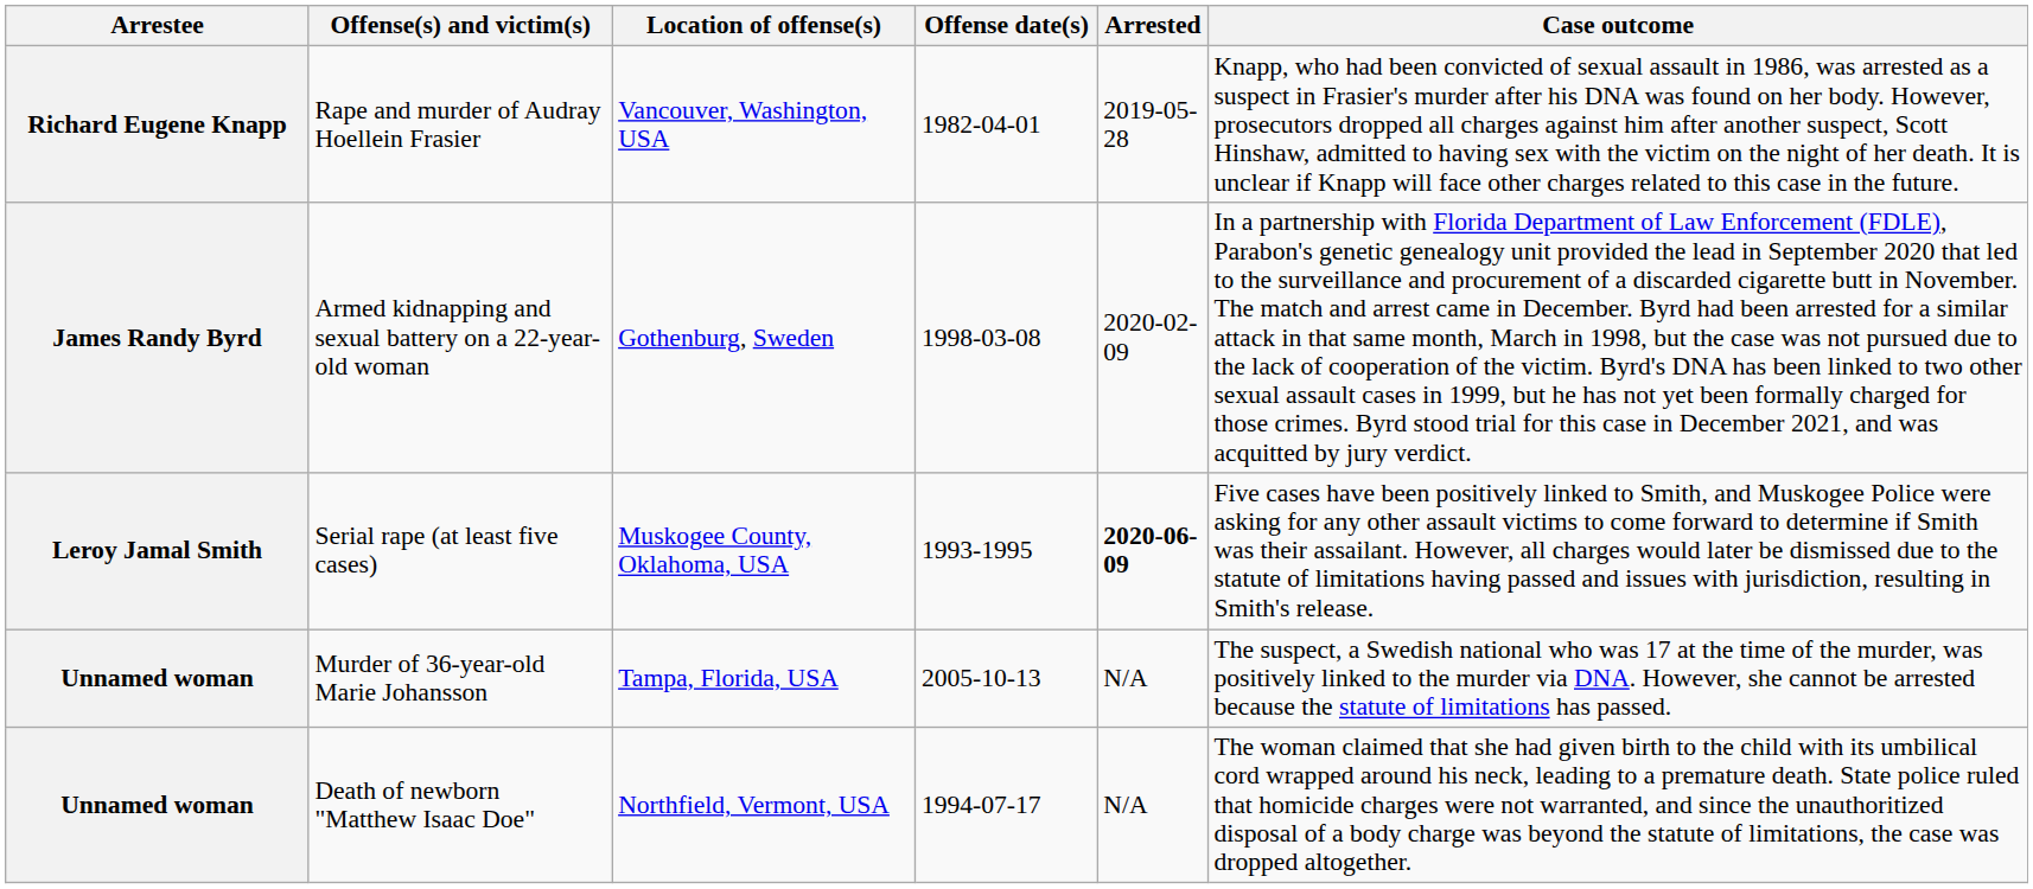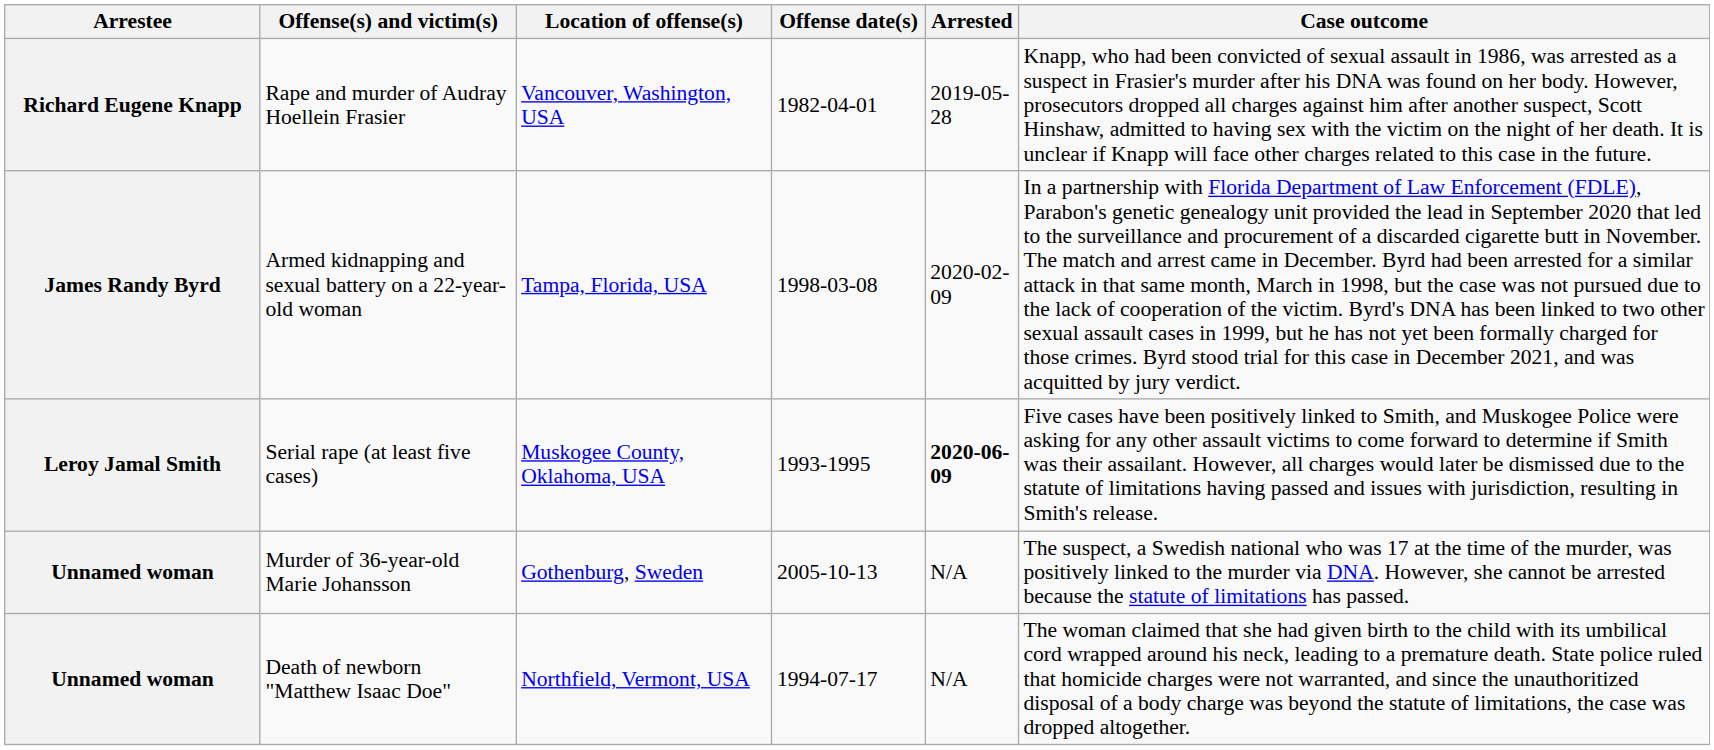Armed kidnapping and sexual battery on a 22-year-old woman | Location of offense(s): Gothenburg, Sweden -> Tampa, Florida, USA
Murder of 36-year-old Marie Johansson | Location of offense(s): Tampa, Florida, USA -> Gothenburg, Sweden
